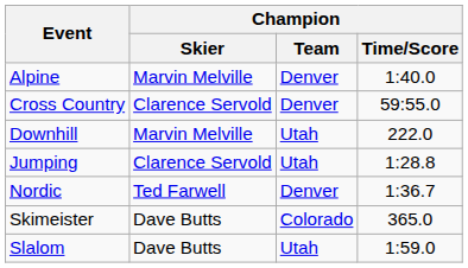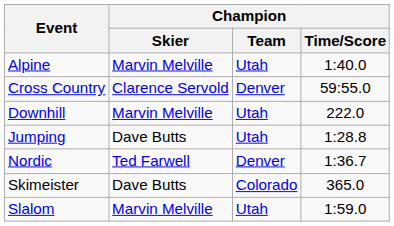Alpine | Champion / Team: Denver -> Utah
Jumping | Champion / Skier: Clarence Servold -> Dave Butts
Slalom | Champion / Skier: Dave Butts -> Marvin Melville
